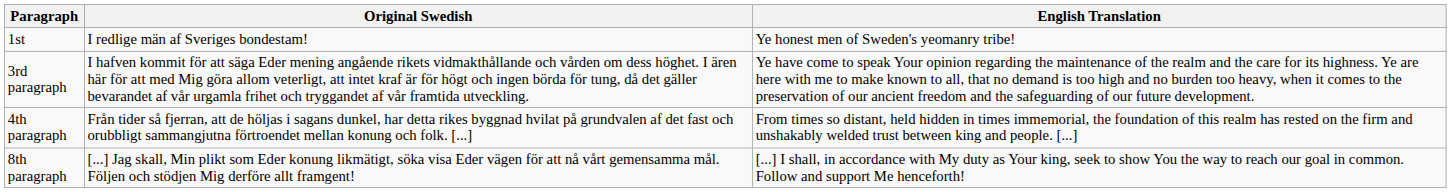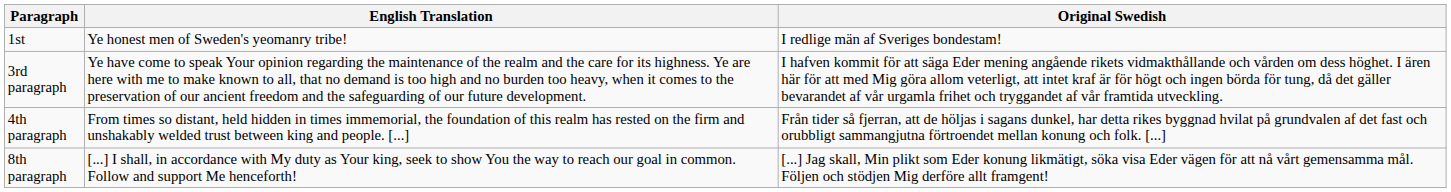columns swapped: Original Swedish <-> English Translation
